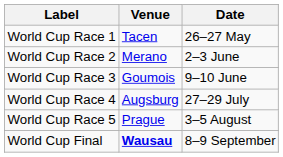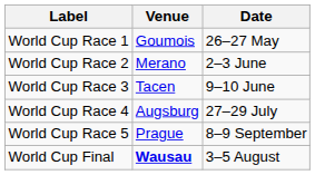World Cup Race 1 | Venue: Tacen -> Goumois
World Cup Race 3 | Venue: Goumois -> Tacen
World Cup Race 5 | Date: 3–5 August -> 8–9 September
World Cup Final | Date: 8–9 September -> 3–5 August
